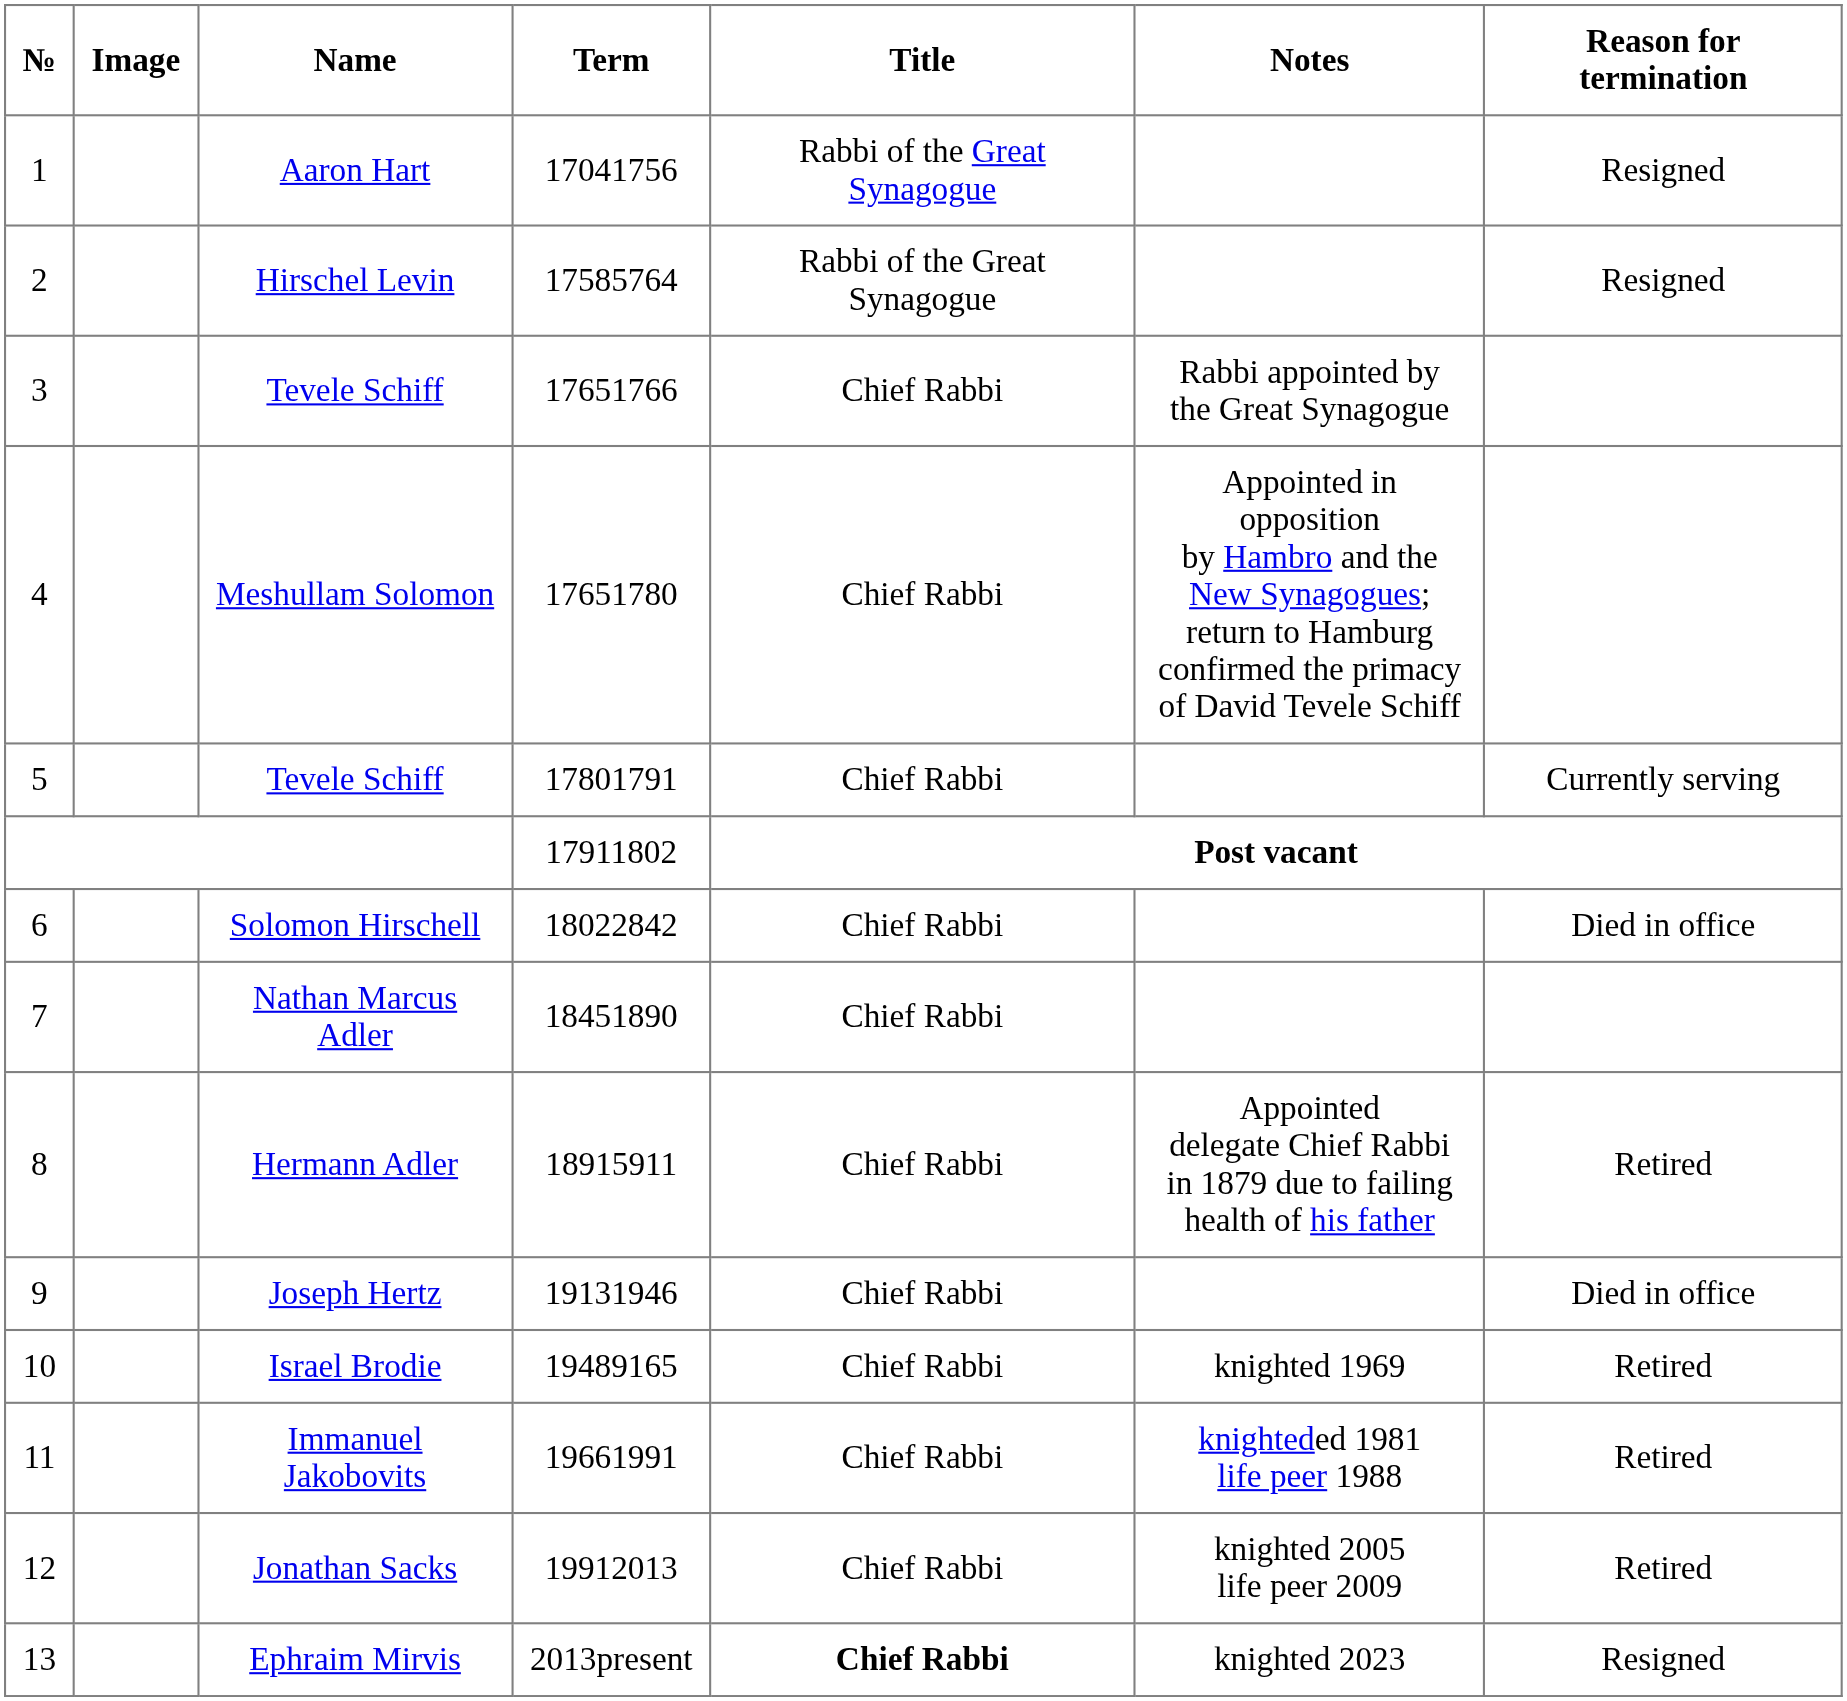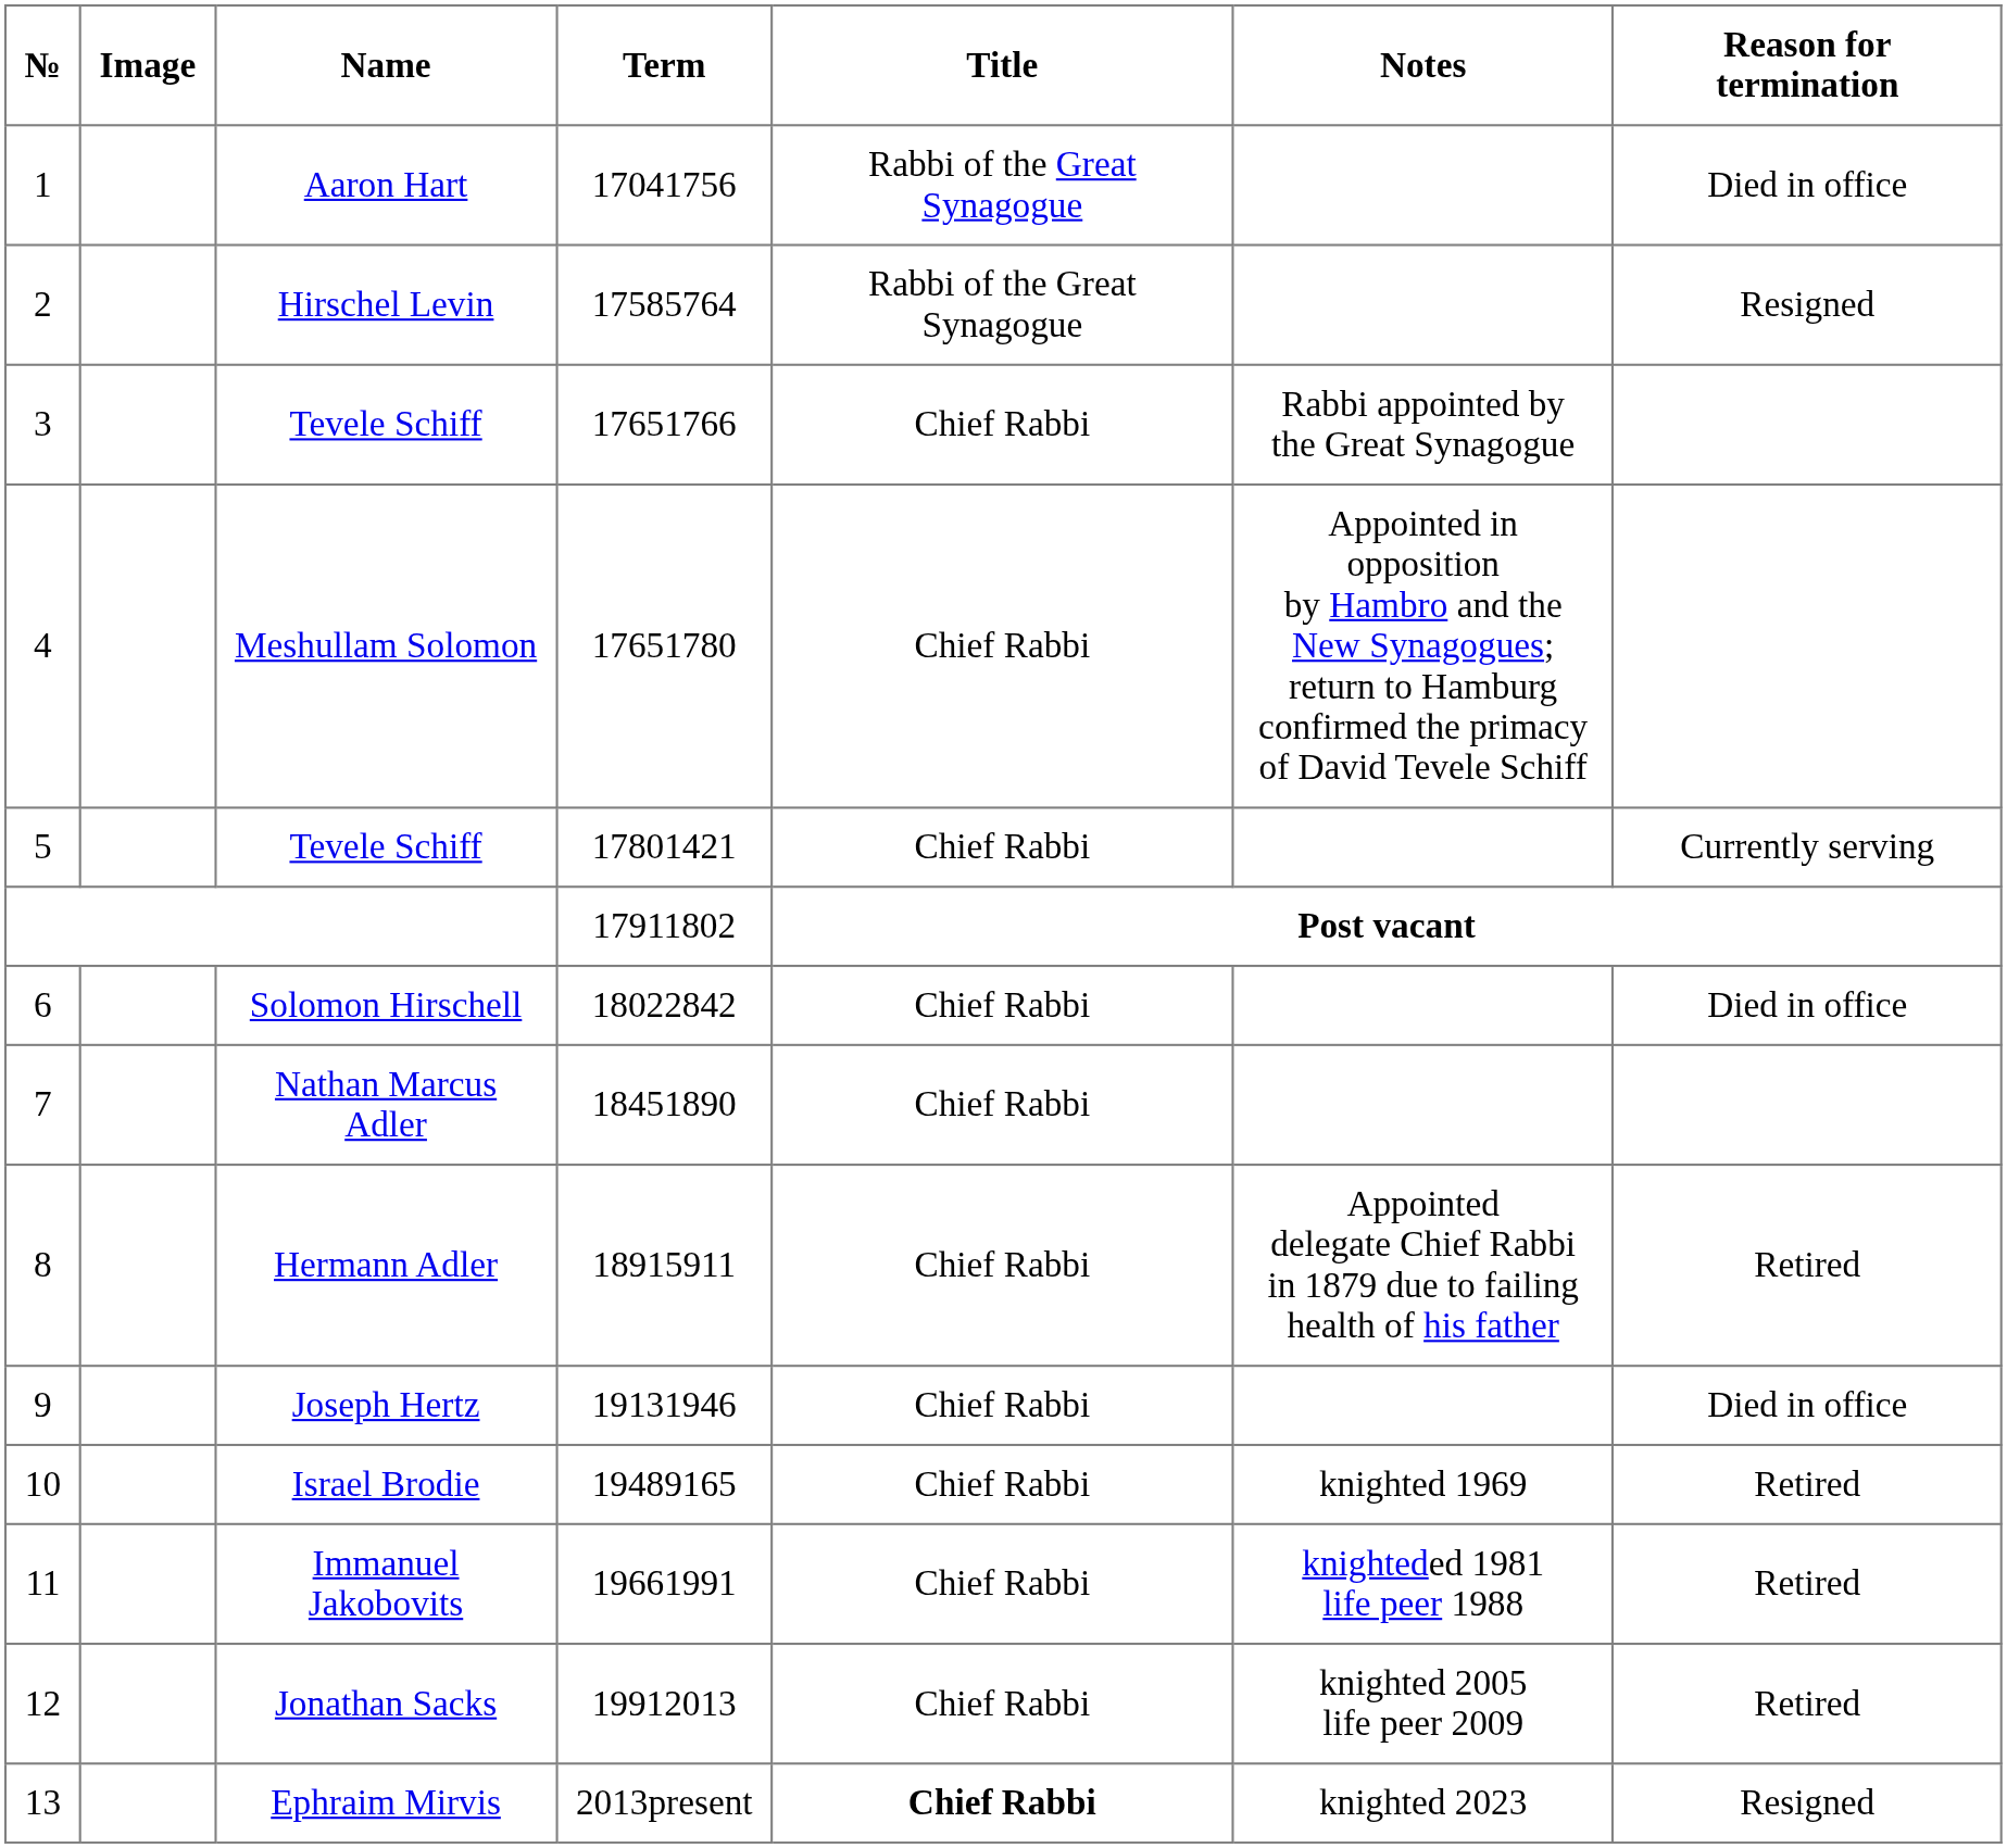Aaron Hart | Reason for termination: Resigned -> Died in office
5 / Tevele Schiff | Term: 17801791 -> 17801421
